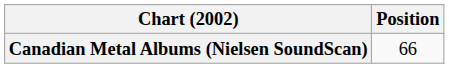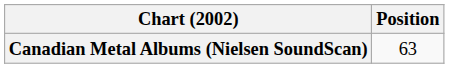Canadian Metal Albums (Nielsen SoundScan) | Position: 66 -> 63
